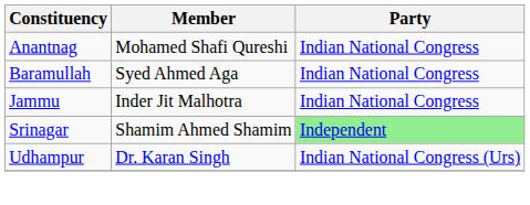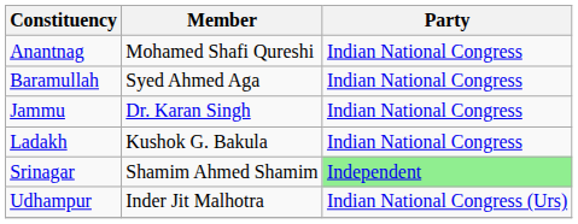Jammu | Member: Inder Jit Malhotra -> Dr. Karan Singh
+ row: Ladakh | Kushok G. Bakula | Indian National Congress
Udhampur | Member: Dr. Karan Singh -> Inder Jit Malhotra
